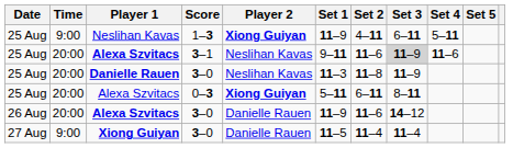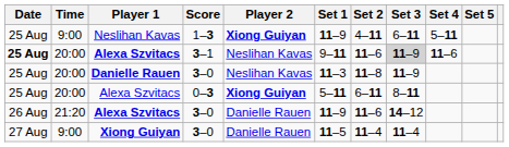Alexa Szvitacs / 3–1 | Date: normal -> bold
Alexa Szvitacs / 3–0 | Time: 20:00 -> 21:20
